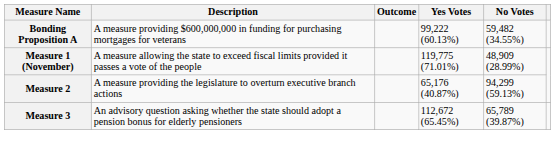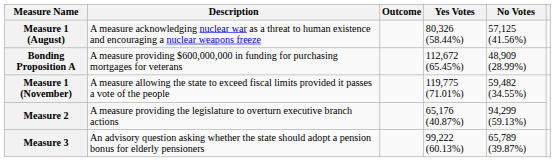+ row: Measure 1 (August) | A measure acknowledging nuclear war as a threat to human existence and encouraging a nuclear weapons freeze | 80,326 (58.44%) | 57,125 (41.56%)
Bonding Proposition A | Yes Votes: 99,222 (60.13%) -> 112,672 (65.45%)
Bonding Proposition A | No Votes: 59,482 (34.55%) -> 48,909 (28.99%)
Measure 1 (November) | No Votes: 48,909 (28.99%) -> 59,482 (34.55%)
Measure 3 | Yes Votes: 112,672 (65.45%) -> 99,222 (60.13%)
